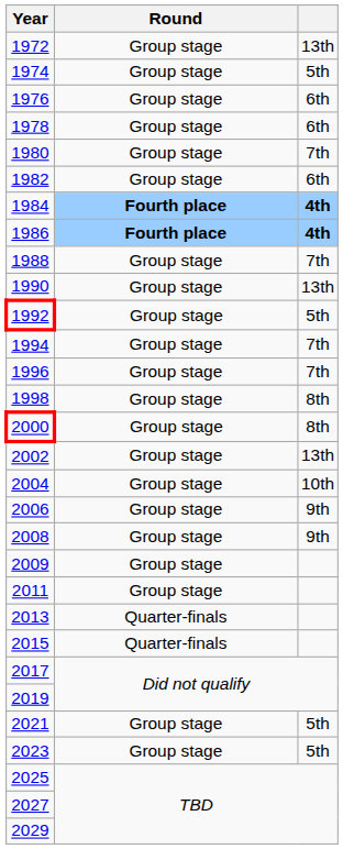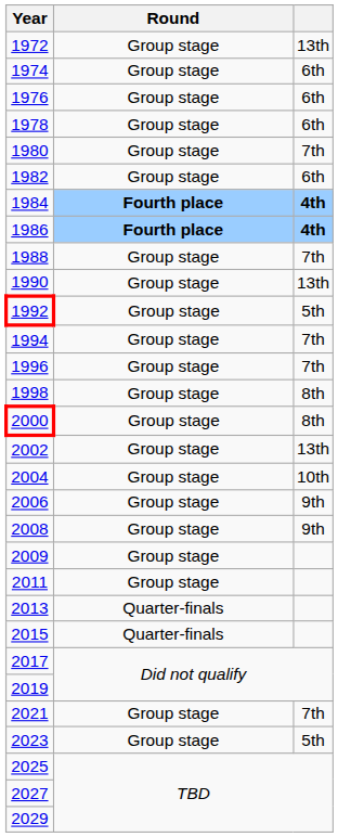1974 | column 3: 5th -> 6th
2021 | column 3: 5th -> 7th
